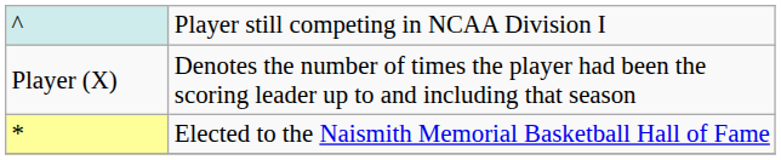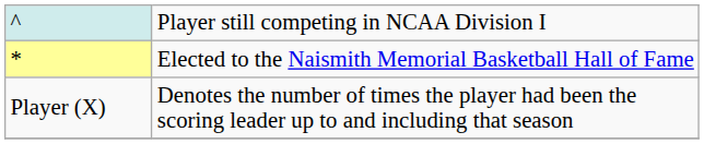rows swapped: * <-> Player (X)
